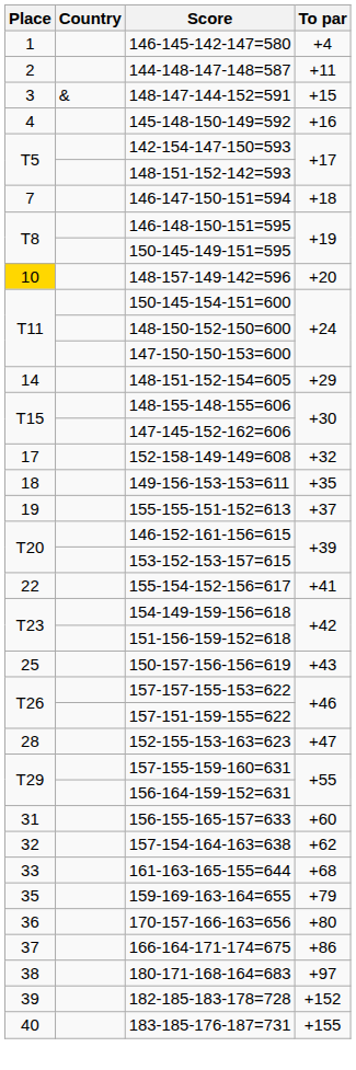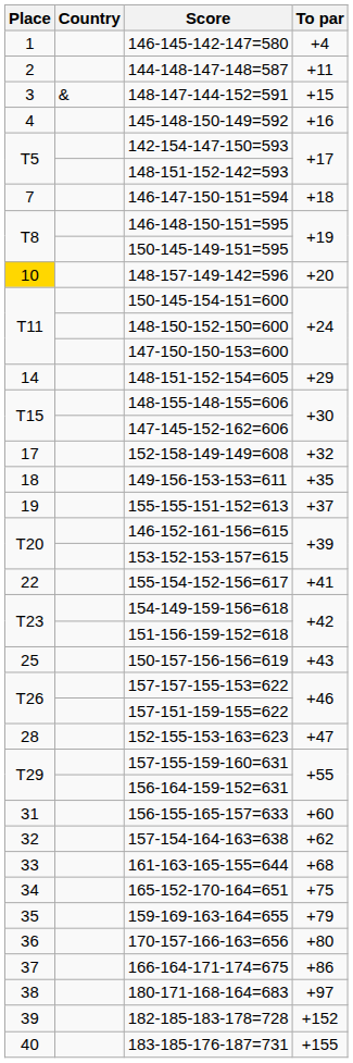+ row: 34 | 165-152-170-164=651 | +75
